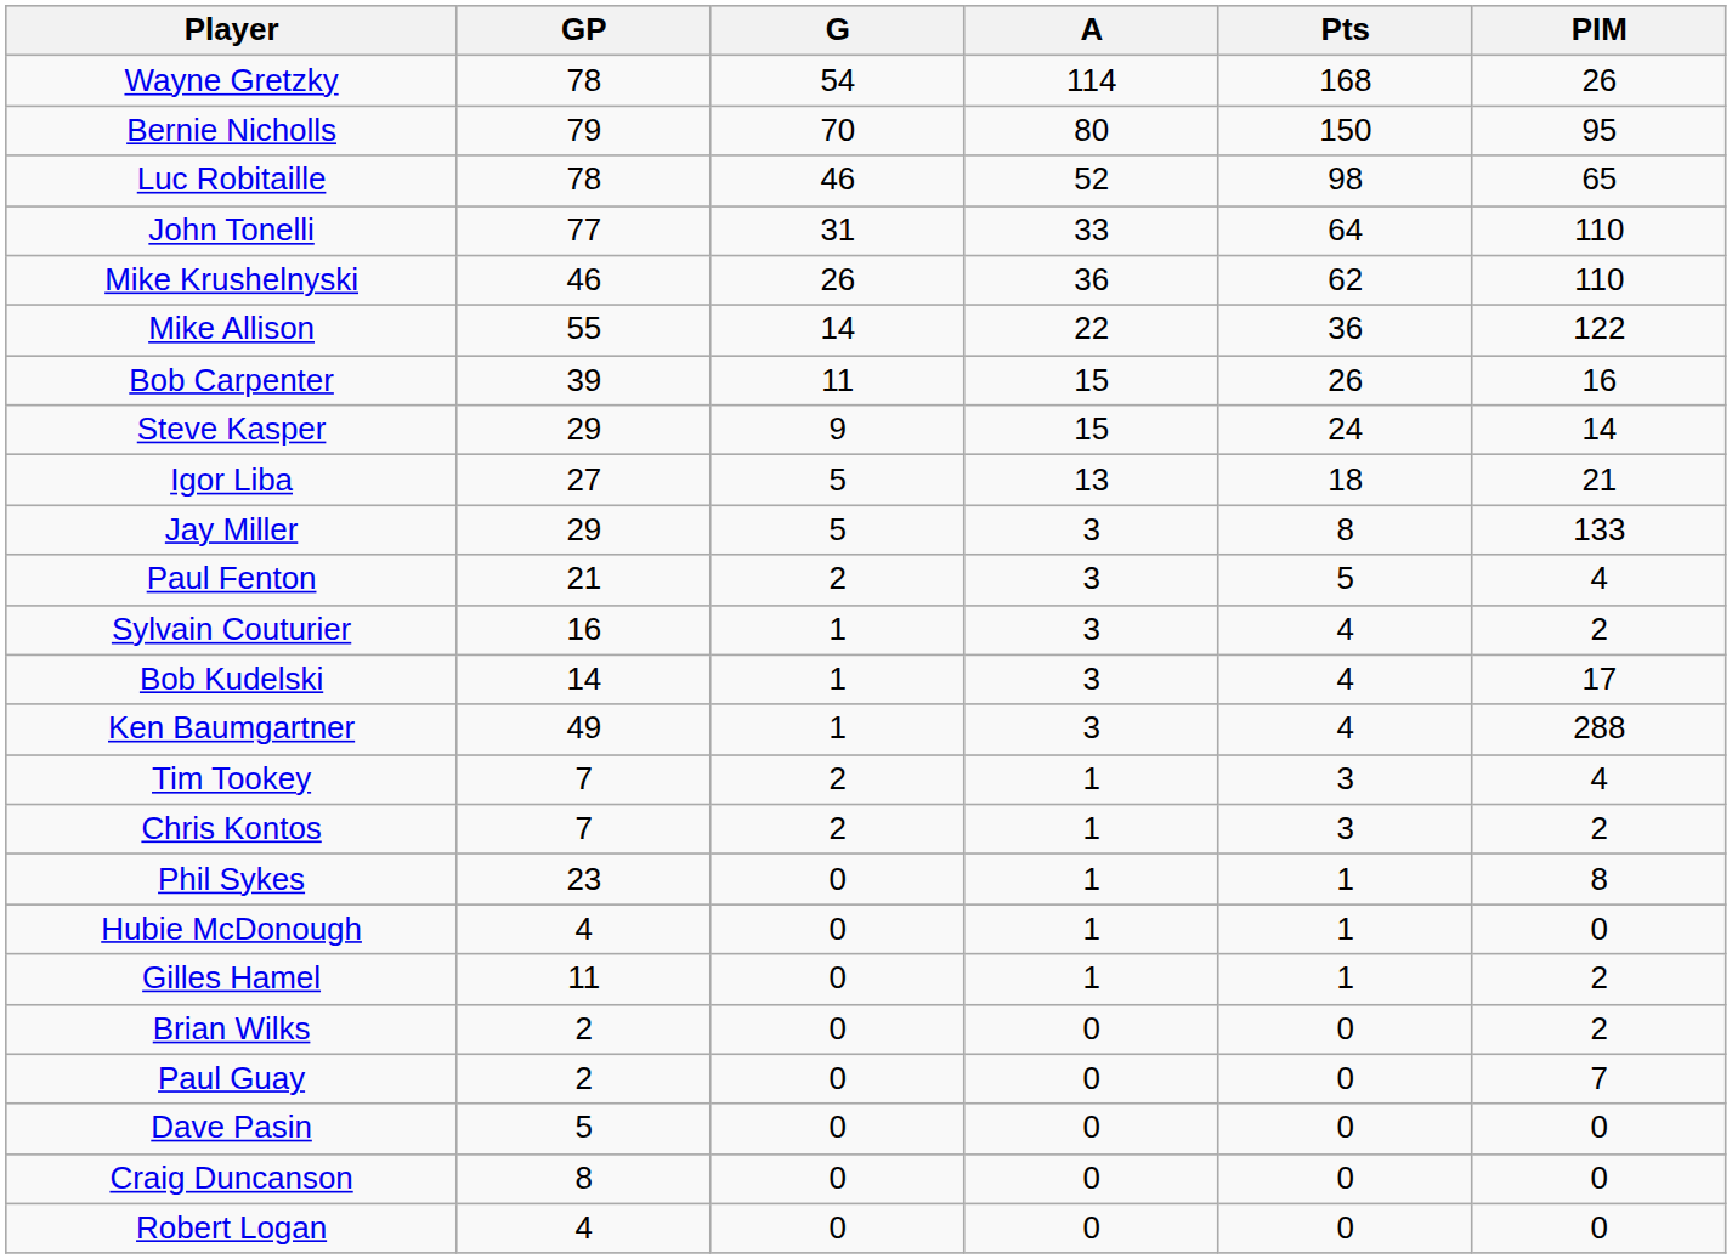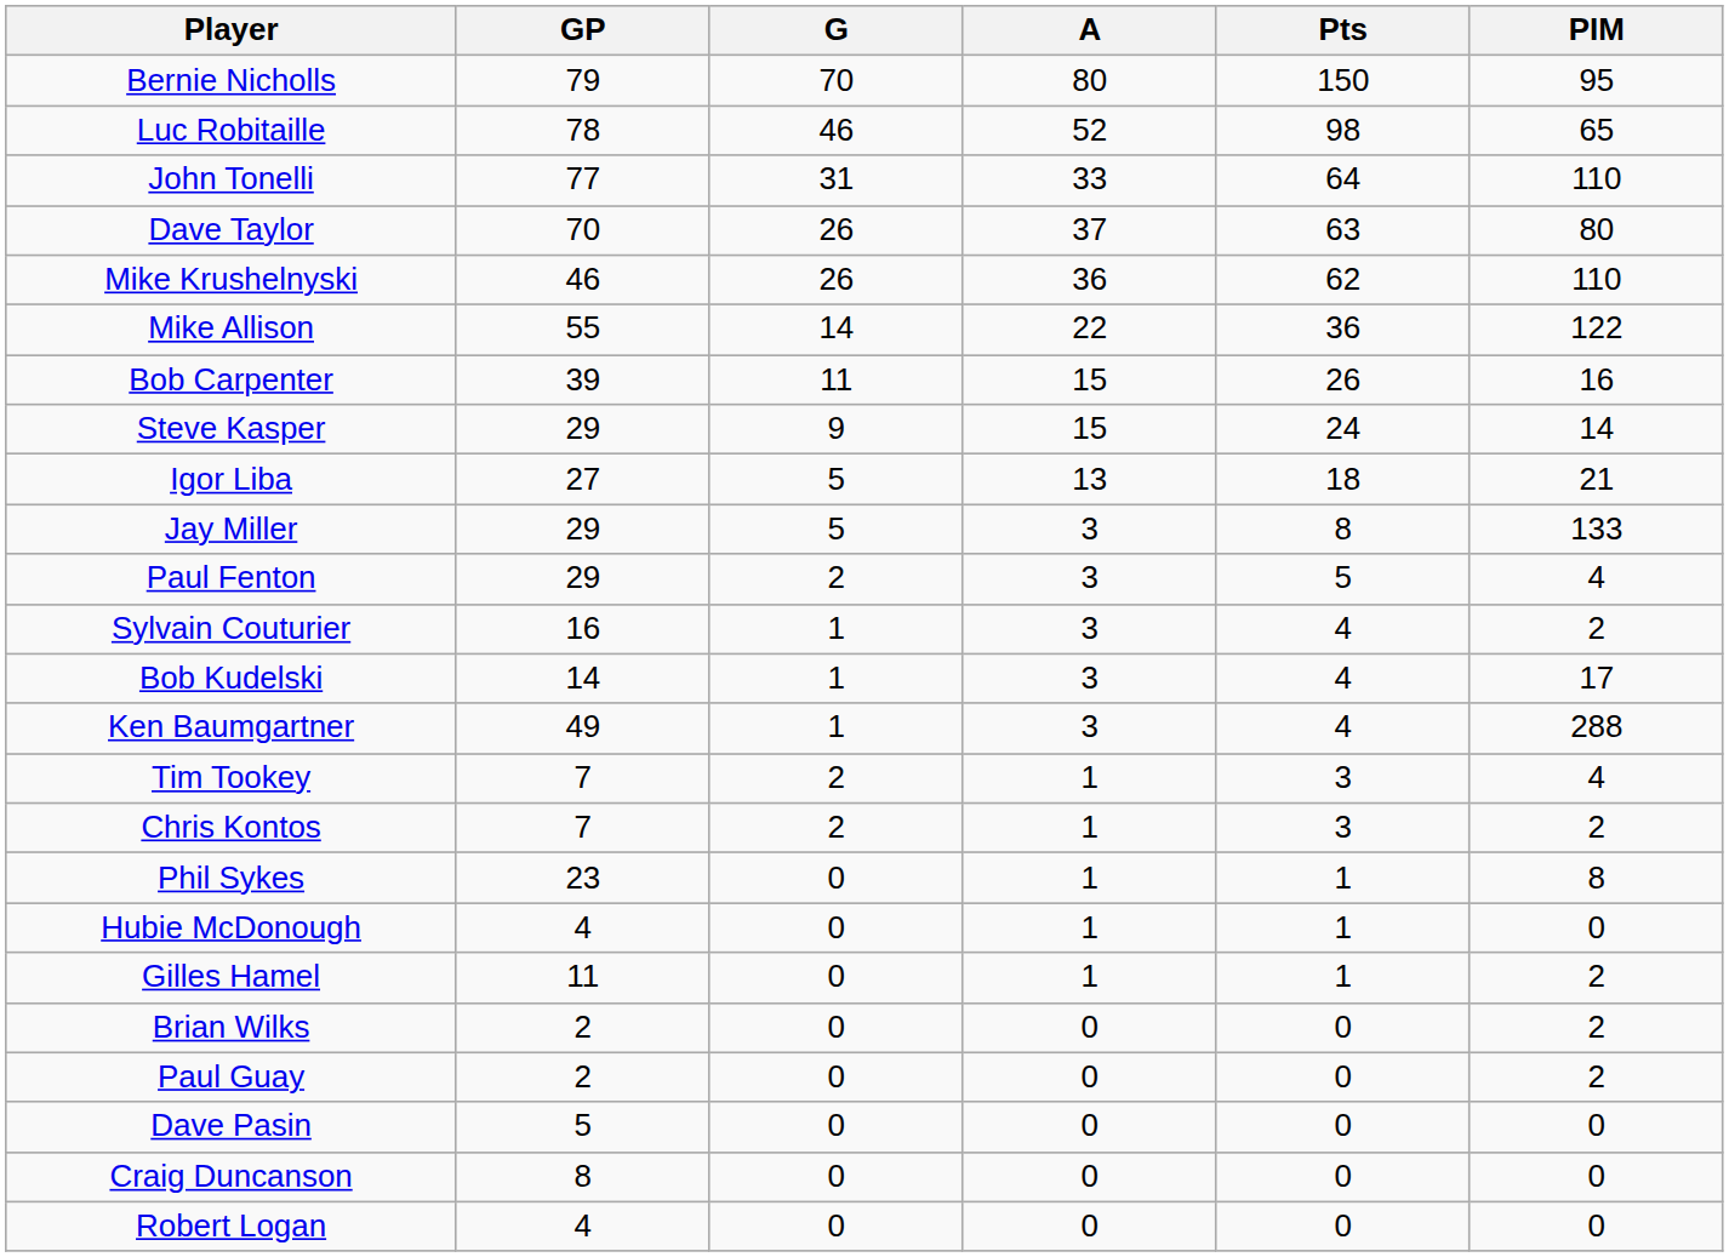- row: Wayne Gretzky | 78 | 54 | 114 | 168 | 26
+ row: Dave Taylor | 70 | 26 | 37 | 63 | 80
Paul Fenton | GP: 21 -> 29
Paul Guay | PIM: 7 -> 2
